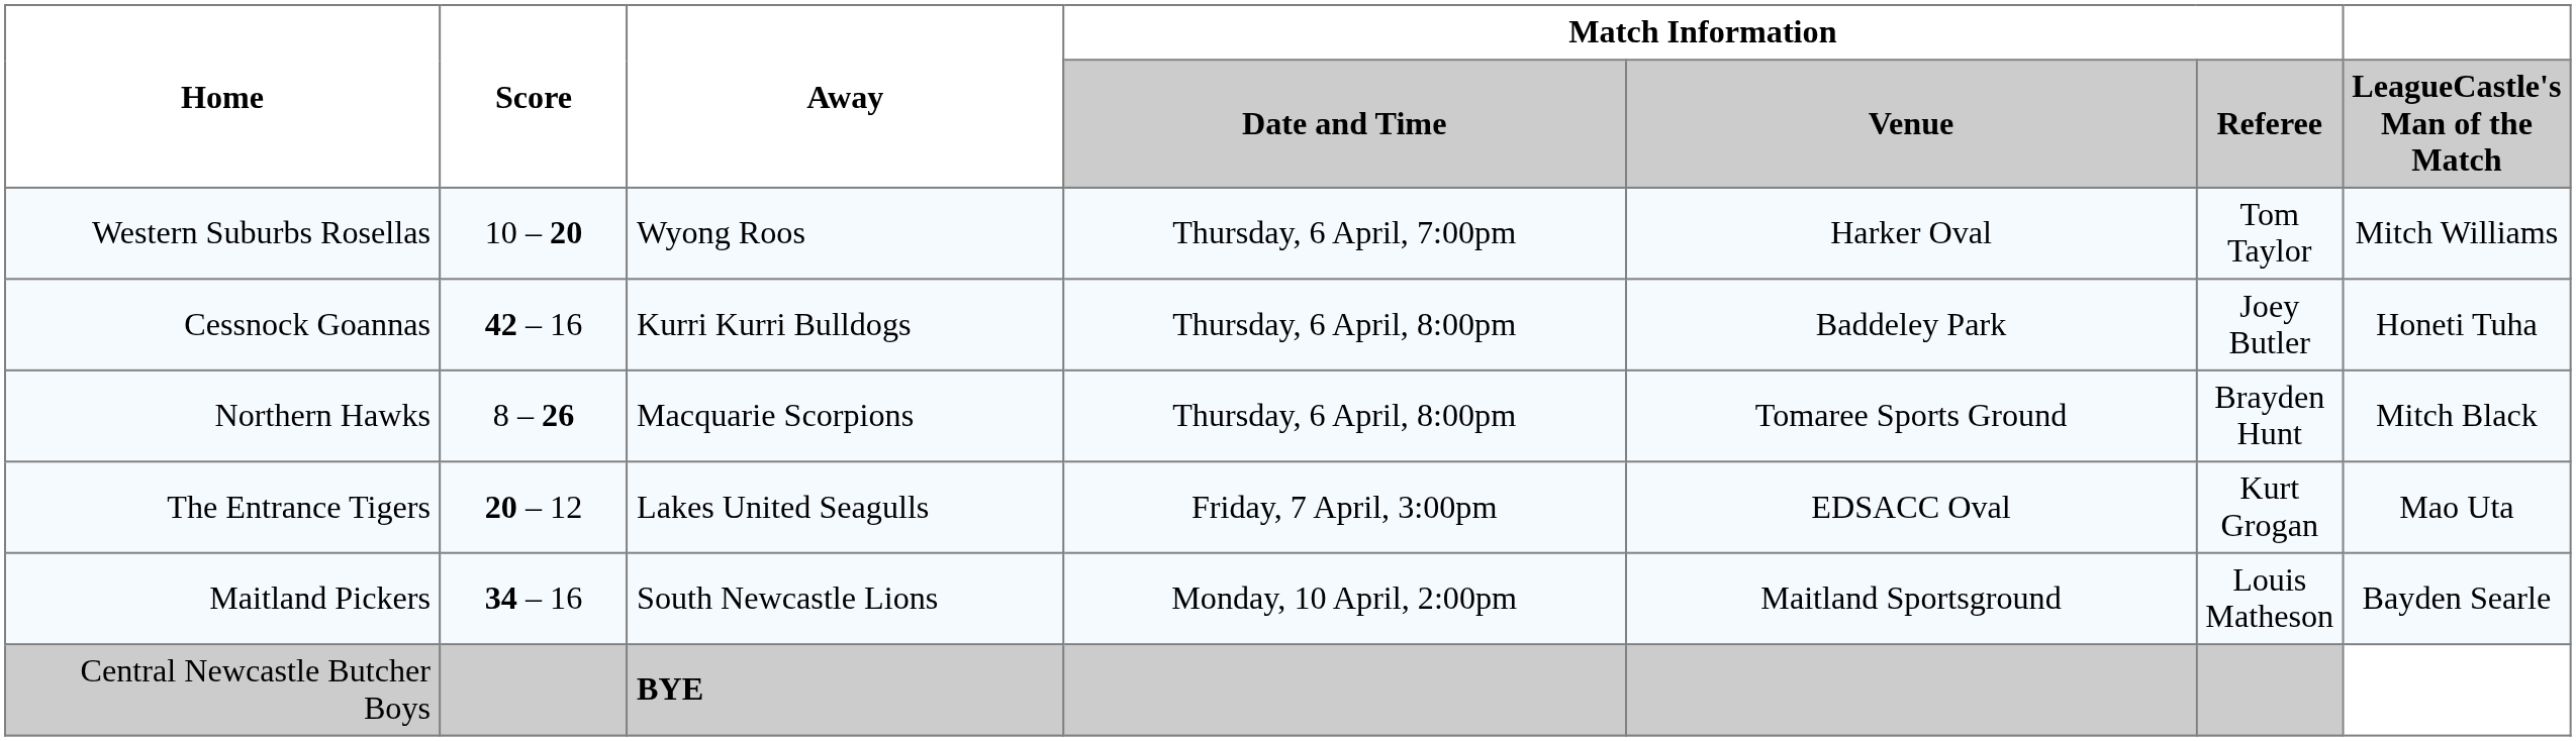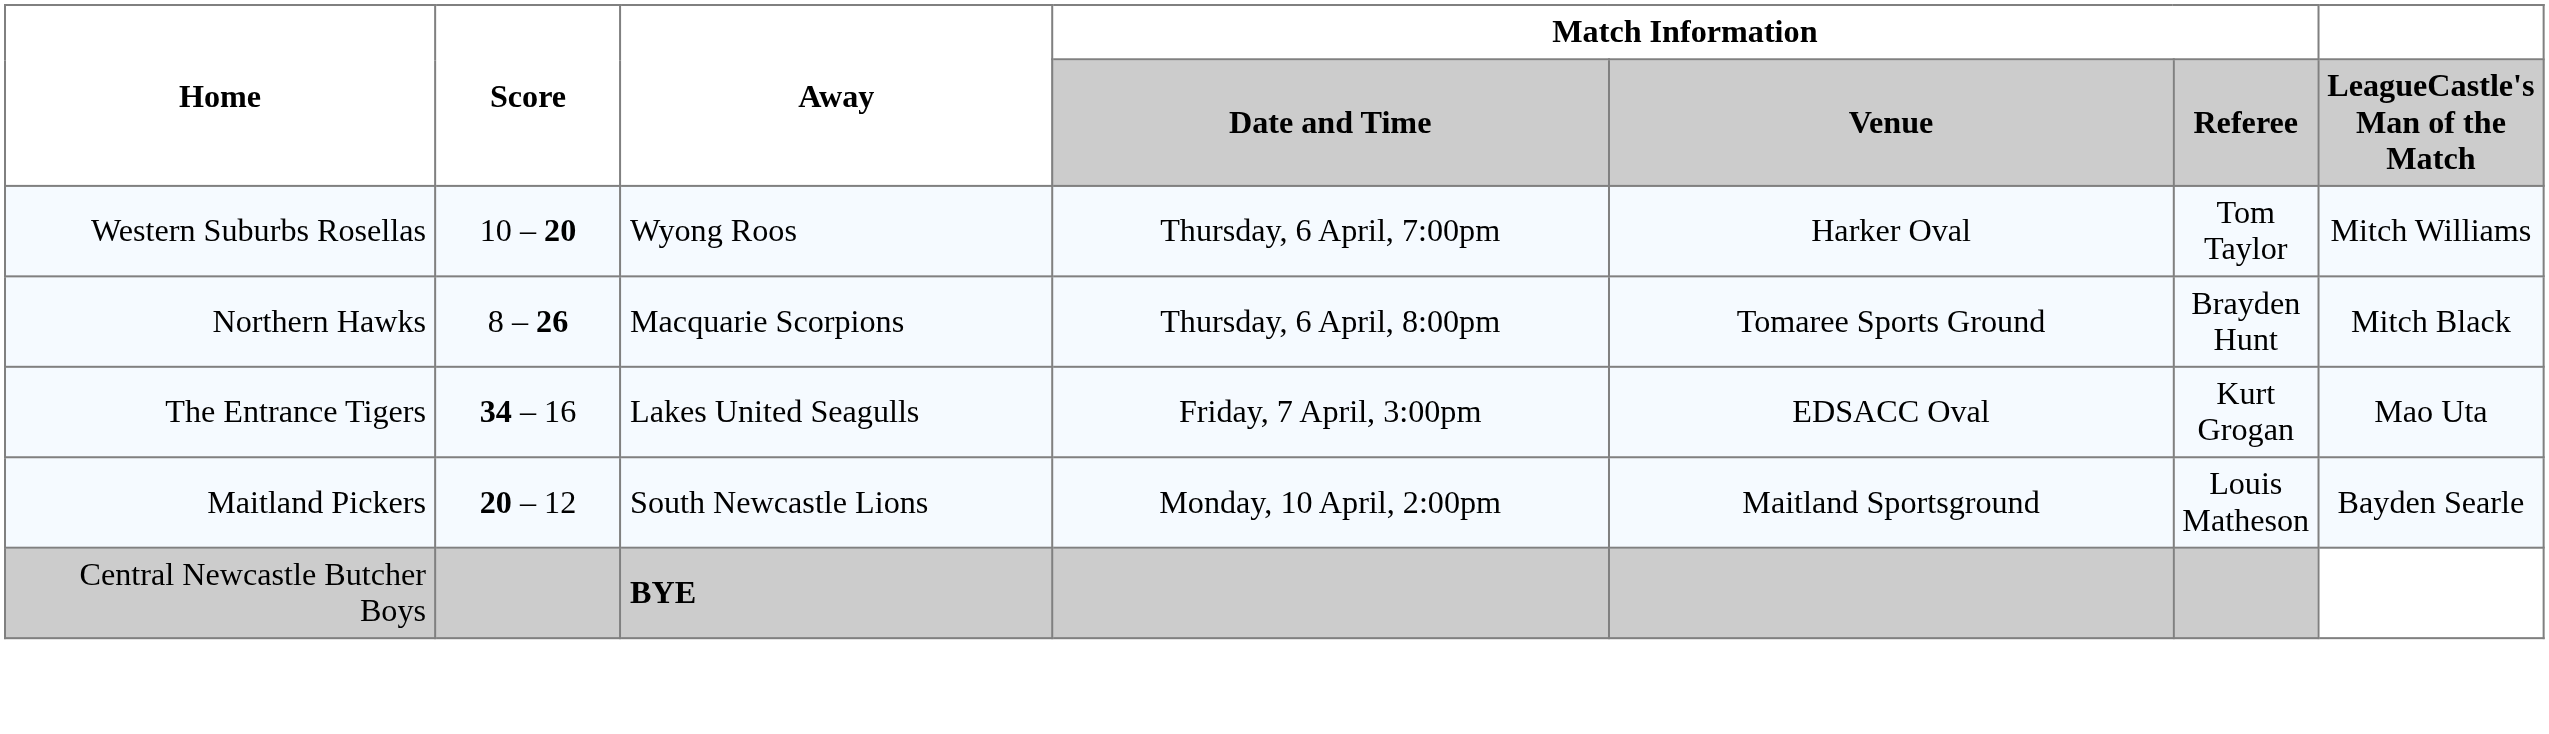- row: Cessnock Goannas | 42 – 16 | Kurri Kurri Bulldogs | Thursday, 6 April, 8:00pm | Baddeley Park | Joey Butler | Honeti Tuha
The Entrance Tigers | Score: 20 – 12 -> 34 – 16
Maitland Pickers | Score: 34 – 16 -> 20 – 12
